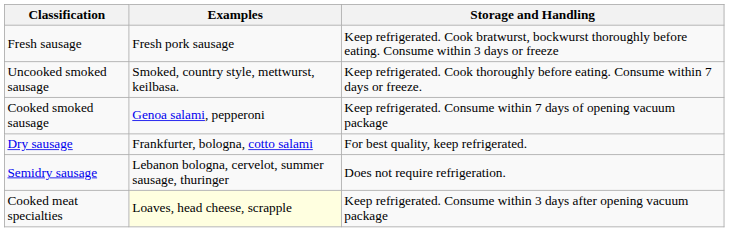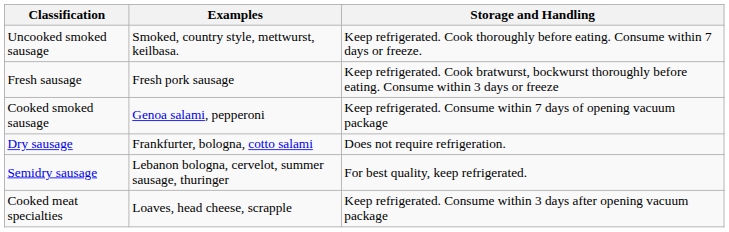rows swapped: Fresh sausage <-> Uncooked smoked sausage
Dry sausage | Storage and Handling: For best quality, keep refrigerated. -> Does not require refrigeration.
Semidry sausage | Storage and Handling: Does not require refrigeration. -> For best quality, keep refrigerated.
Cooked meat specialties | Examples: lightyellow background -> no background
